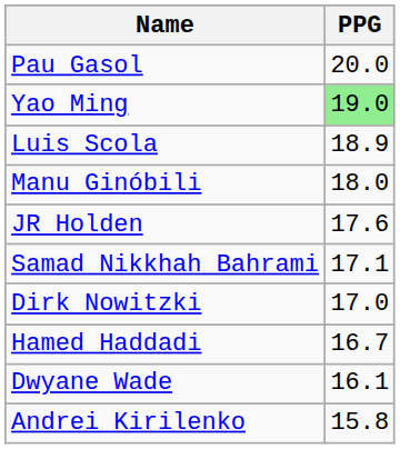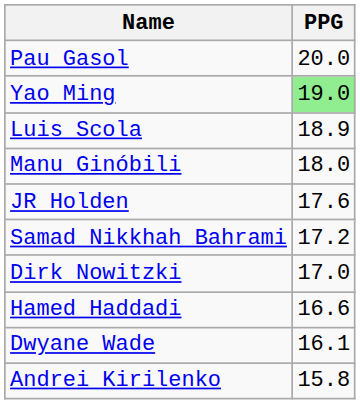Samad Nikkhah Bahrami | PPG: 17.1 -> 17.2
Hamed Haddadi | PPG: 16.7 -> 16.6
